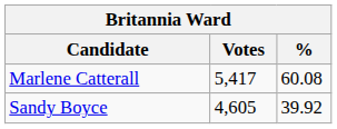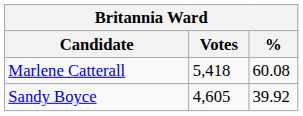Marlene Catterall | Votes: 5,417 -> 5,418
